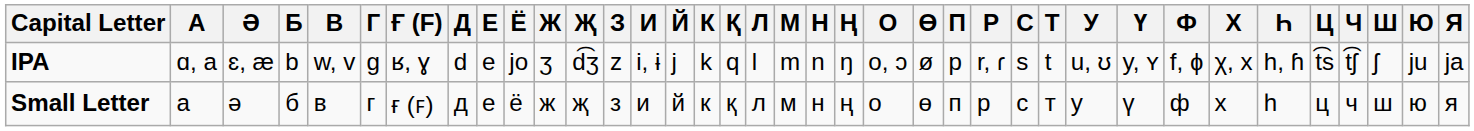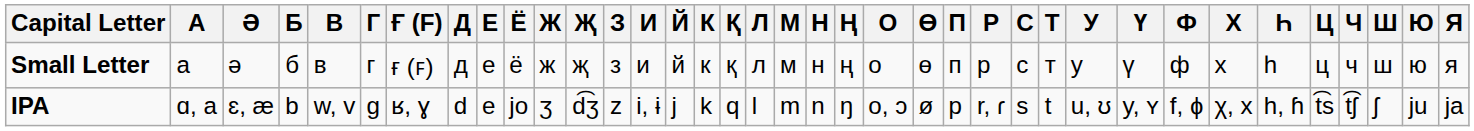rows swapped: Small Letter <-> IPA
